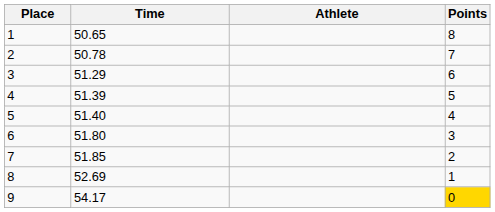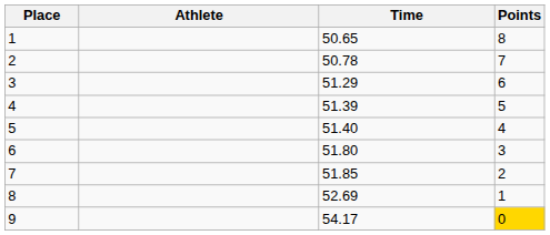columns swapped: Athlete <-> Time
